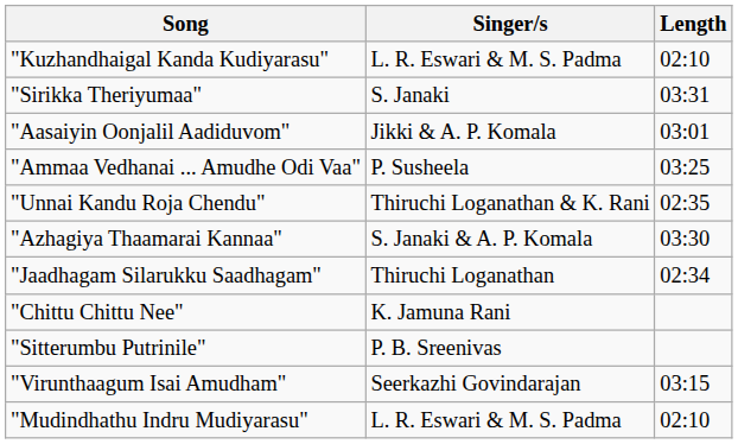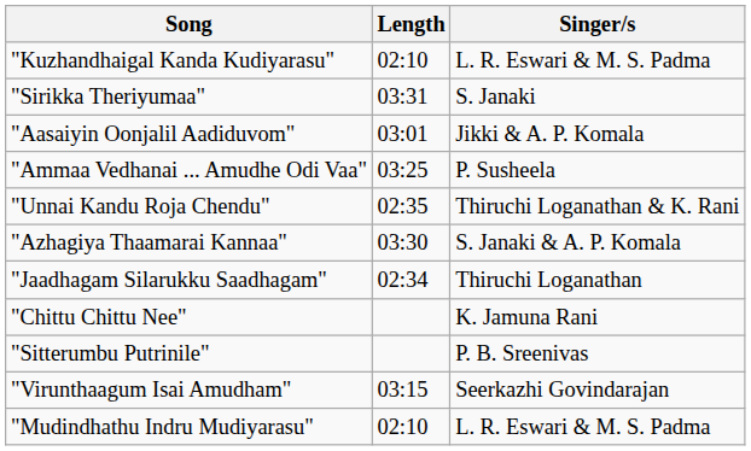columns swapped: Singer/s <-> Length
